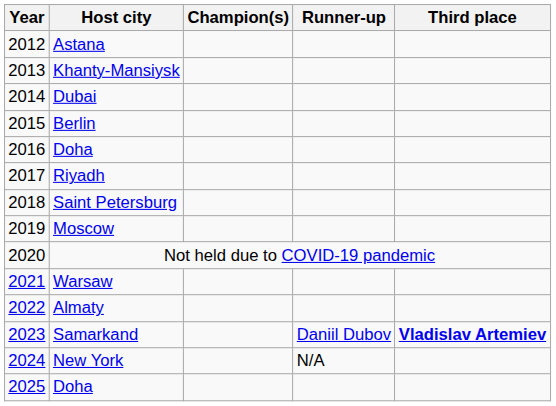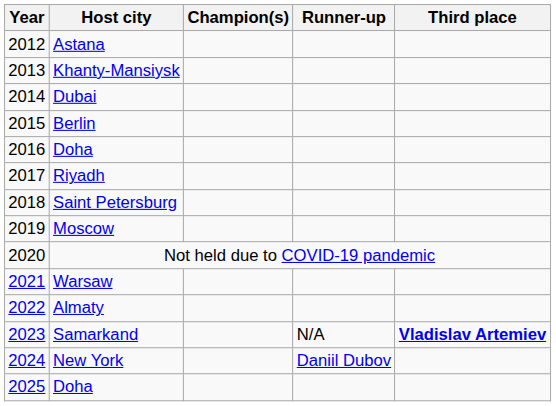Samarkand | Runner-up: Daniil Dubov -> N/A
New York | Runner-up: N/A -> Daniil Dubov
